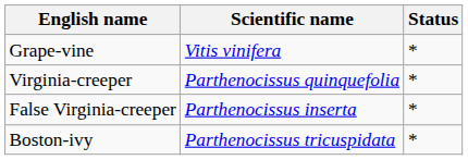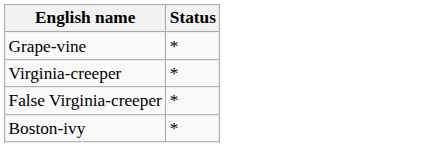- column: Scientific name | Vitis vinifera | Parthenocissus quinquefolia | Parthenocissus inserta | Parthenocissus tricuspidata
